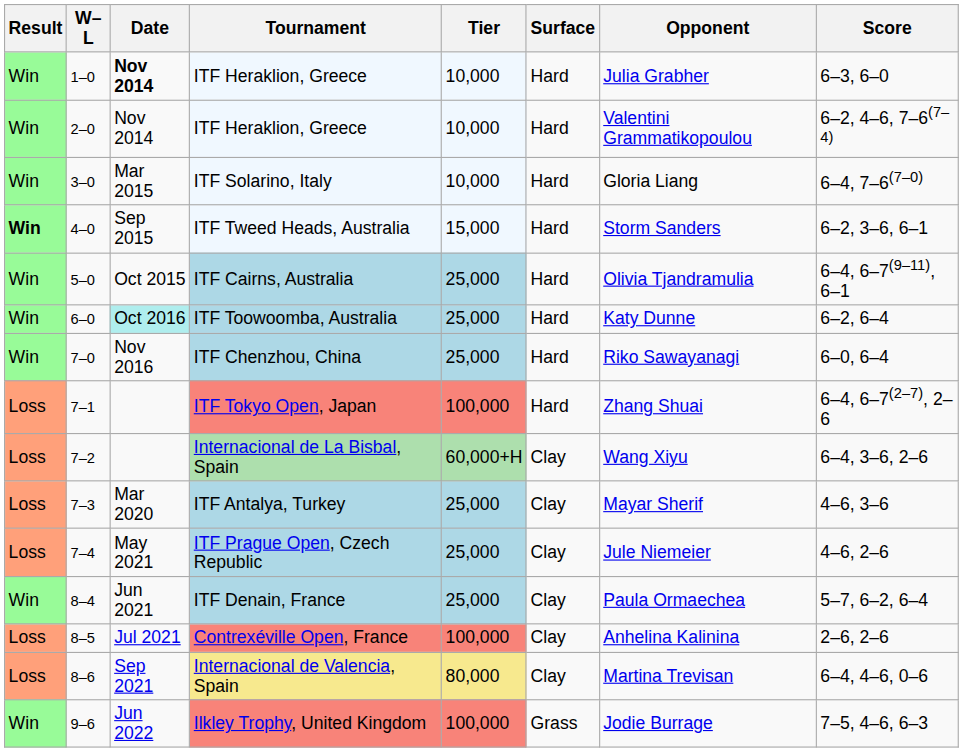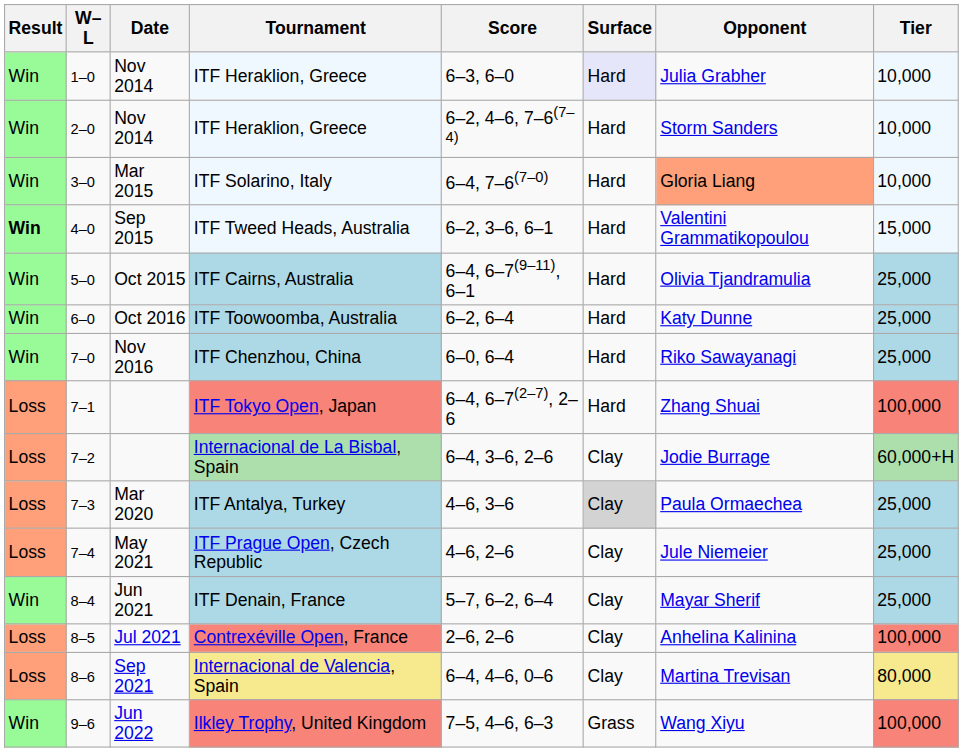columns swapped: Tier <-> Score
1–0 / ITF Heraklion, Greece | Date: bold -> normal
1–0 / ITF Heraklion, Greece | Surface: no background -> lavender background
2–0 / ITF Heraklion, Greece | Opponent: Valentini Grammatikopoulou -> Storm Sanders
ITF Solarino, Italy | Opponent: no background -> lightsalmon background
ITF Tweed Heads, Australia | Opponent: Storm Sanders -> Valentini Grammatikopoulou
ITF Toowoomba, Australia | Date: paleturquoise background -> no background
Internacional de La Bisbal, Spain | Opponent: Wang Xiyu -> Jodie Burrage
ITF Antalya, Turkey | Surface: no background -> lightgrey background
ITF Antalya, Turkey | Opponent: Mayar Sherif -> Paula Ormaechea
ITF Denain, France | Opponent: Paula Ormaechea -> Mayar Sherif
Ilkley Trophy, United Kingdom | Opponent: Jodie Burrage -> Wang Xiyu
